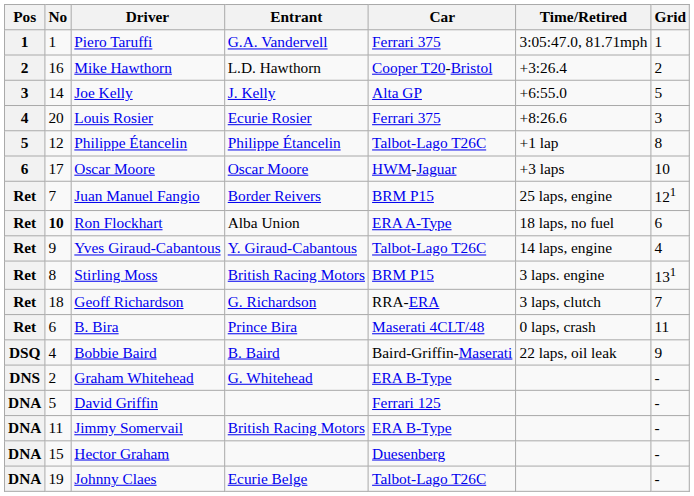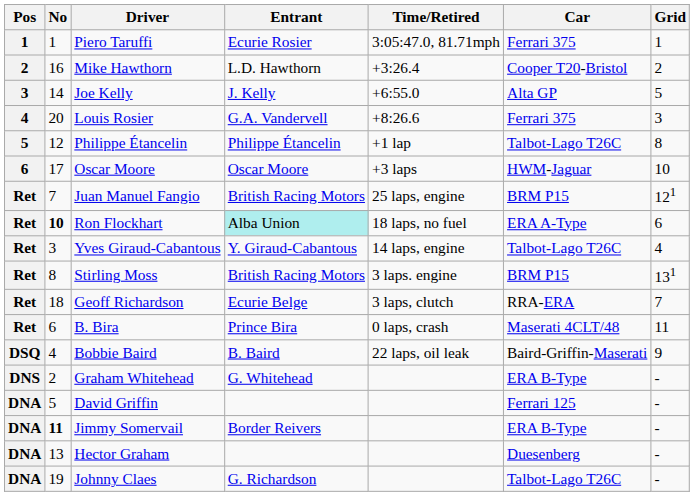columns swapped: Car <-> Time/Retired
Piero Taruffi | Entrant: G.A. Vandervell -> Ecurie Rosier
Louis Rosier | Entrant: Ecurie Rosier -> G.A. Vandervell
Juan Manuel Fangio | Entrant: Border Reivers -> British Racing Motors
Ron Flockhart | Entrant: no background -> paleturquoise background
Yves Giraud-Cabantous | No: 9 -> 3
Geoff Richardson | Entrant: G. Richardson -> Ecurie Belge
Jimmy Somervail | No: normal -> bold
Jimmy Somervail | Entrant: British Racing Motors -> Border Reivers
Hector Graham | No: 15 -> 13
Johnny Claes | Entrant: Ecurie Belge -> G. Richardson
